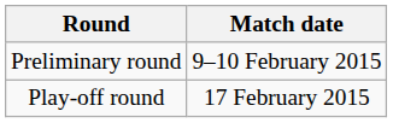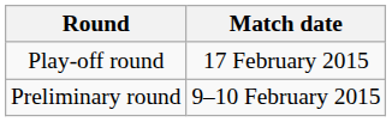rows swapped: Preliminary round <-> Play-off round
